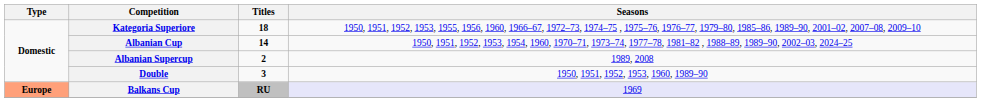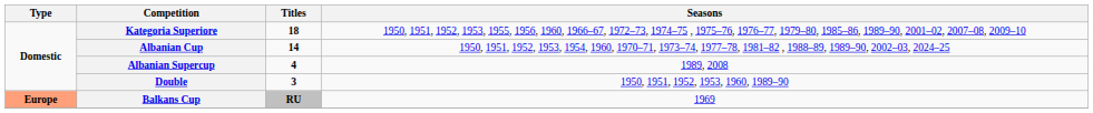Albanian Supercup | Titles: 2 -> 4
Balkans Cup | Seasons: lavender background -> no background
